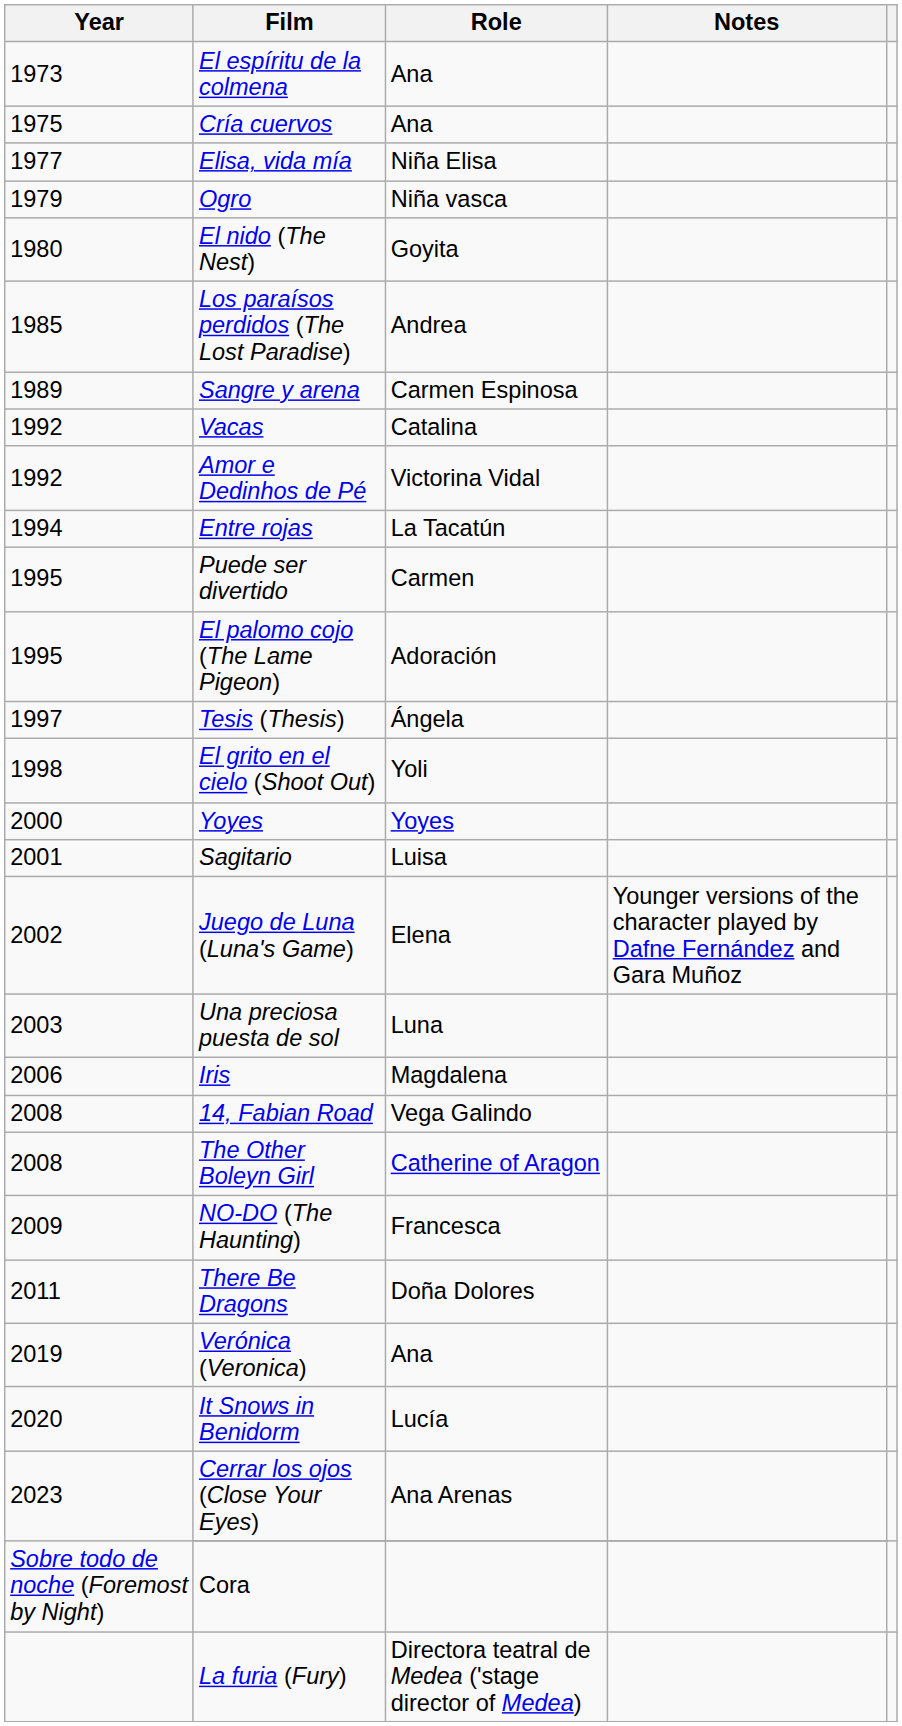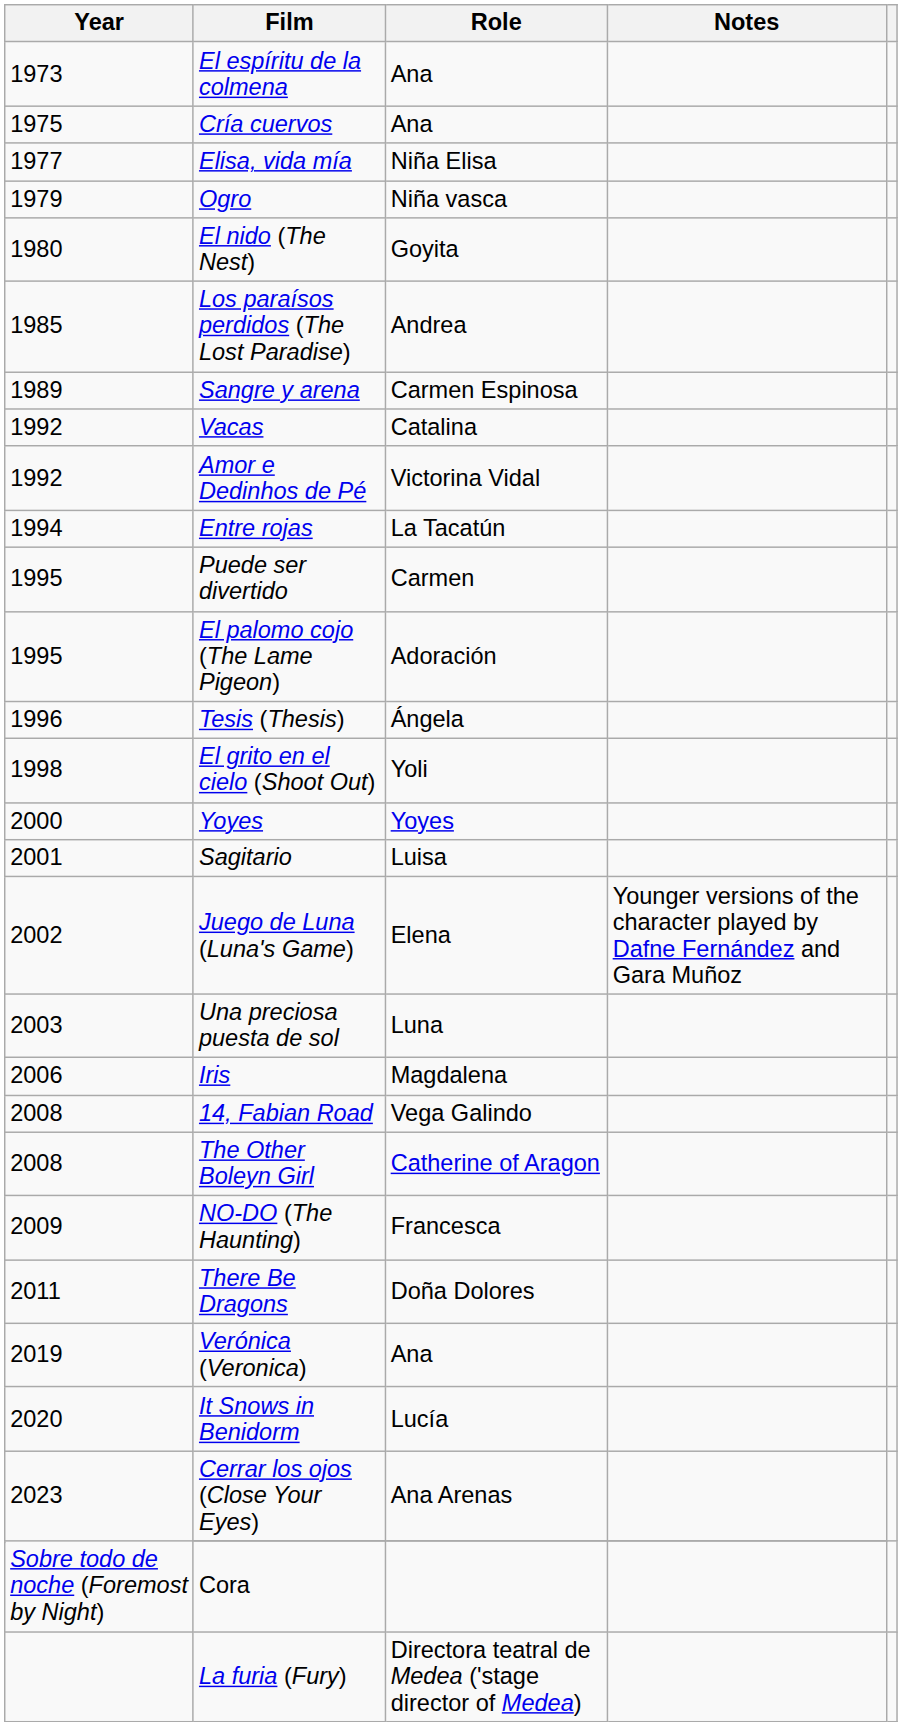Tesis (Thesis) | Year: 1997 -> 1996
